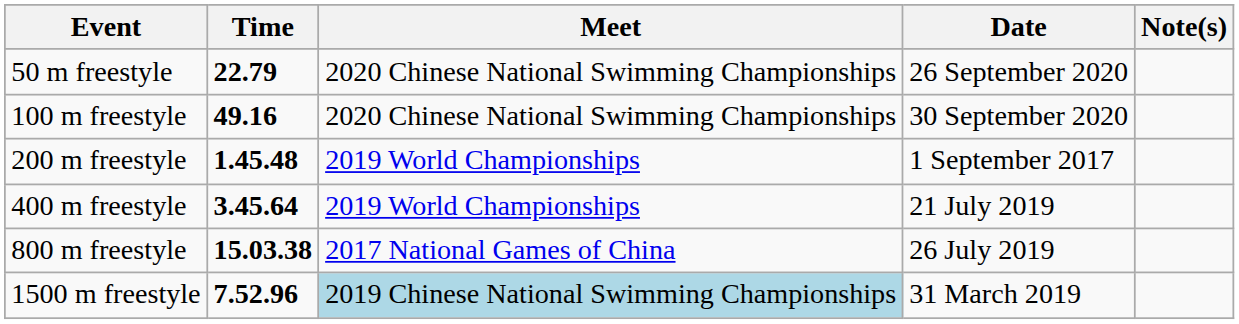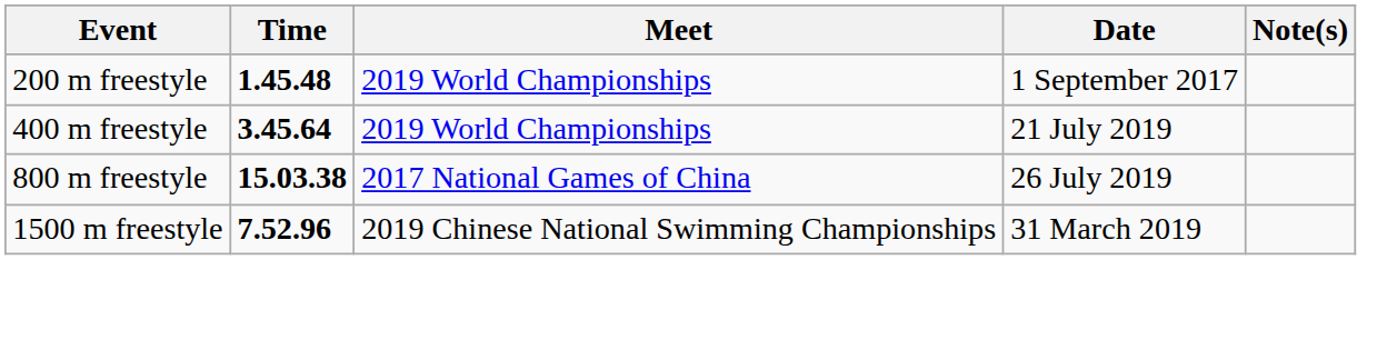- row: 50 m freestyle | 22.79 | 2020 Chinese National Swimming Championships | 26 September 2020
- row: 100 m freestyle | 49.16 | 2020 Chinese National Swimming Championships | 30 September 2020
1500 m freestyle | Meet: lightblue background -> no background
